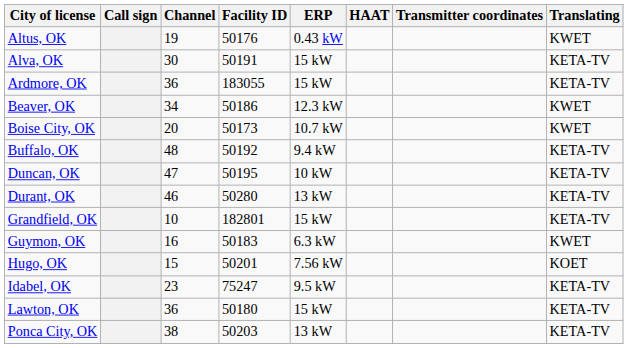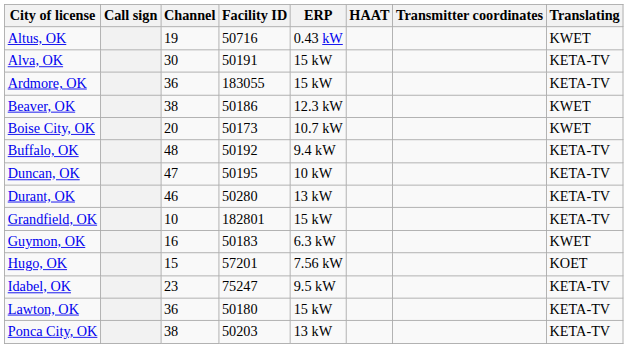Altus, OK | Facility ID: 50176 -> 50716
Beaver, OK | Channel: 34 -> 38
Hugo, OK | Facility ID: 50201 -> 57201
